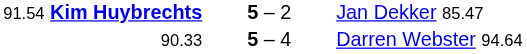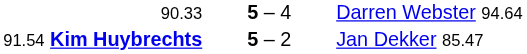rows swapped: 91.54 Kim Huybrechts <-> 90.33
